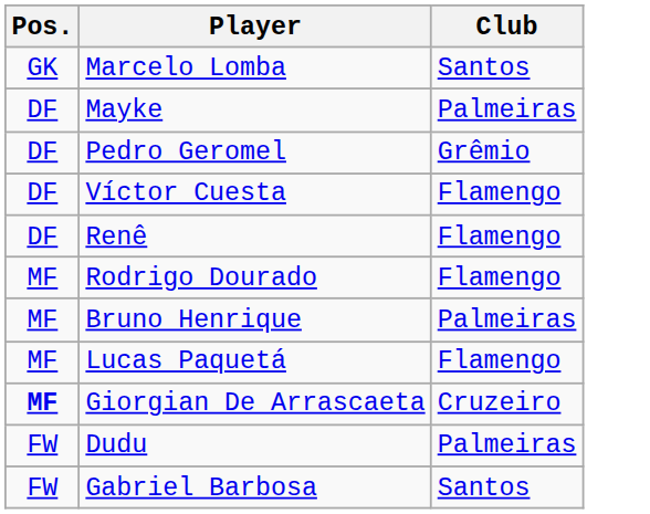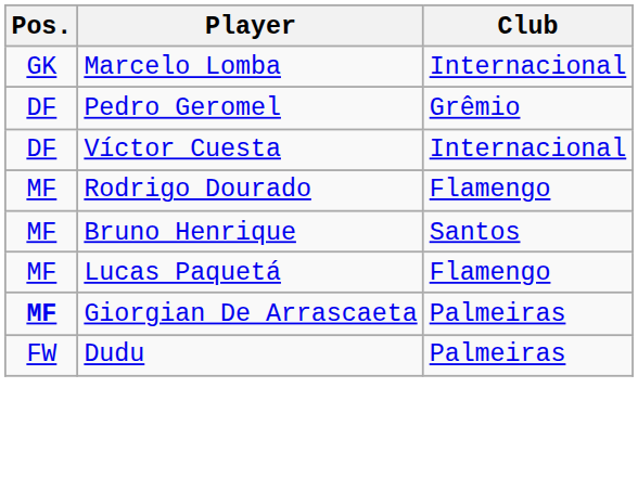Marcelo Lomba | Club: Santos -> Internacional
- row: DF | Mayke | Palmeiras
Víctor Cuesta | Club: Flamengo -> Internacional
- row: DF | Renê | Flamengo
Bruno Henrique | Club: Palmeiras -> Santos
Giorgian De Arrascaeta | Club: Cruzeiro -> Palmeiras
- row: FW | Gabriel Barbosa | Santos
